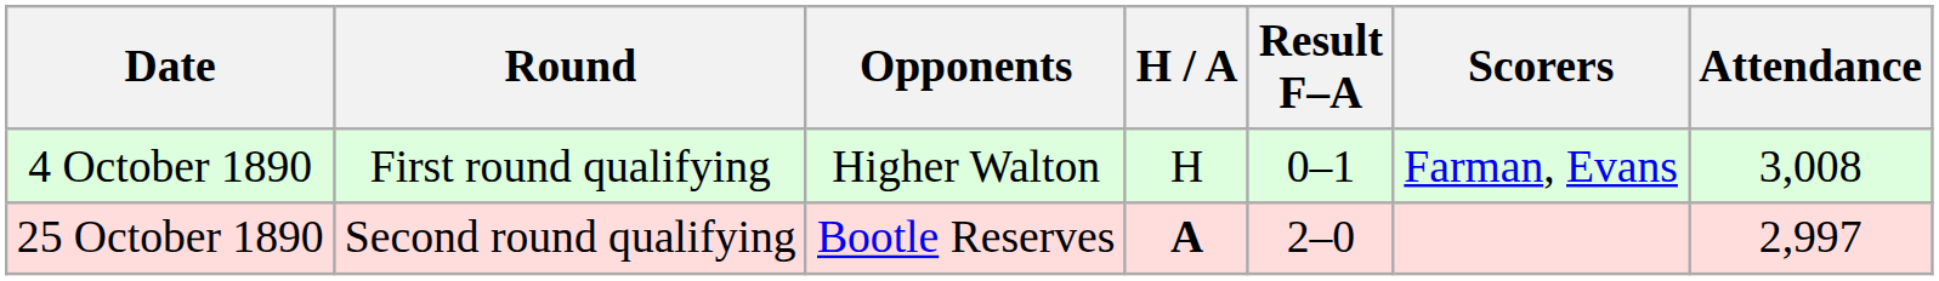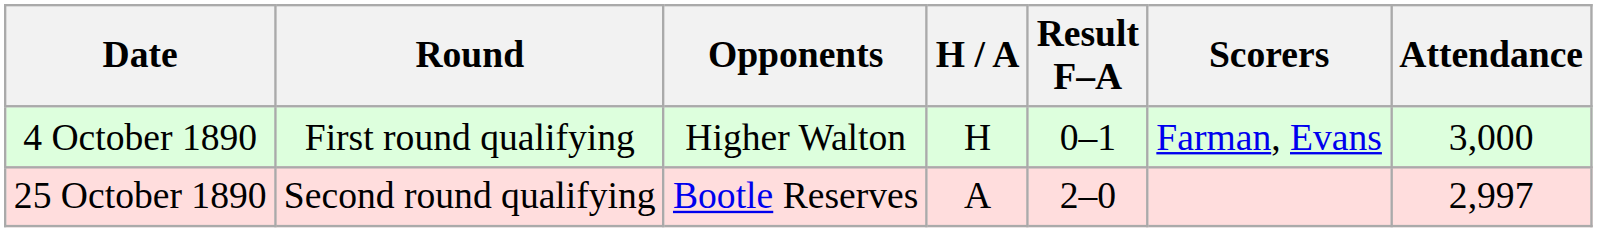4 October 1890 | Attendance: 3,008 -> 3,000
25 October 1890 | H / A: bold -> normal
